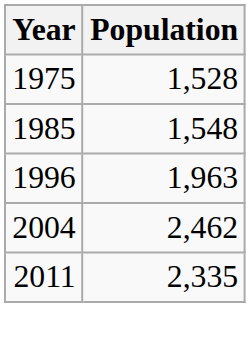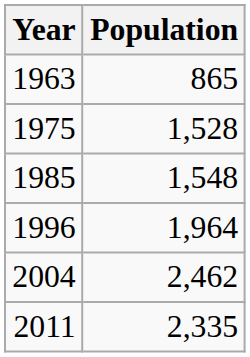+ row: 1963 | 865
1996 | Population: 1,963 -> 1,964
